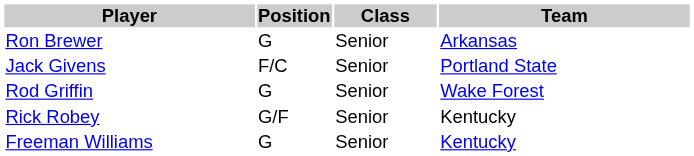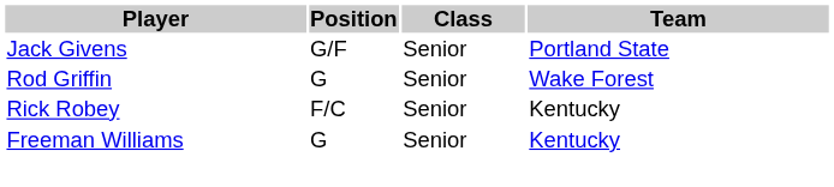- row: Ron Brewer | G | Senior | Arkansas
Jack Givens | Position: F/C -> G/F
Rick Robey | Position: G/F -> F/C
